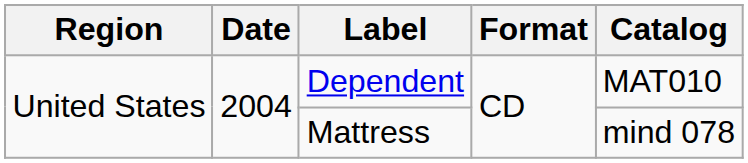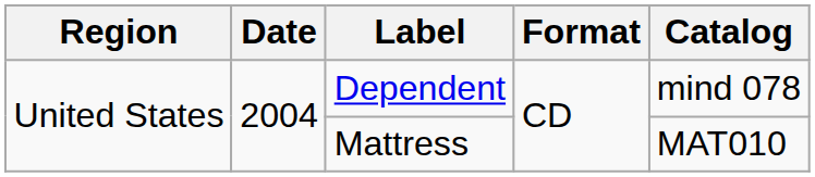Dependent | Catalog: MAT010 -> mind 078
Mattress | Catalog: mind 078 -> MAT010
